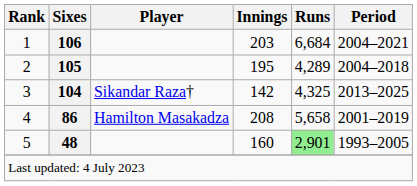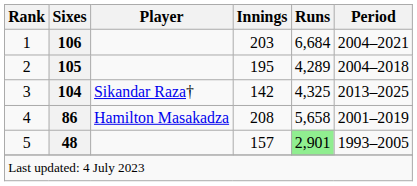5 | Innings: 160 -> 157
